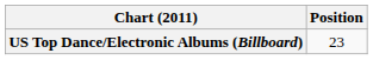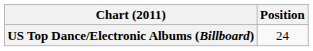US Top Dance/Electronic Albums (Billboard) | Position: 23 -> 24
